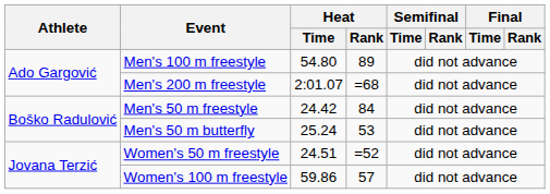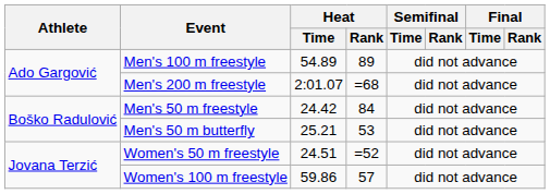Men's 100 m freestyle | Heat / Time: 54.80 -> 54.89
Men's 50 m butterfly | Heat / Time: 25.24 -> 25.21
